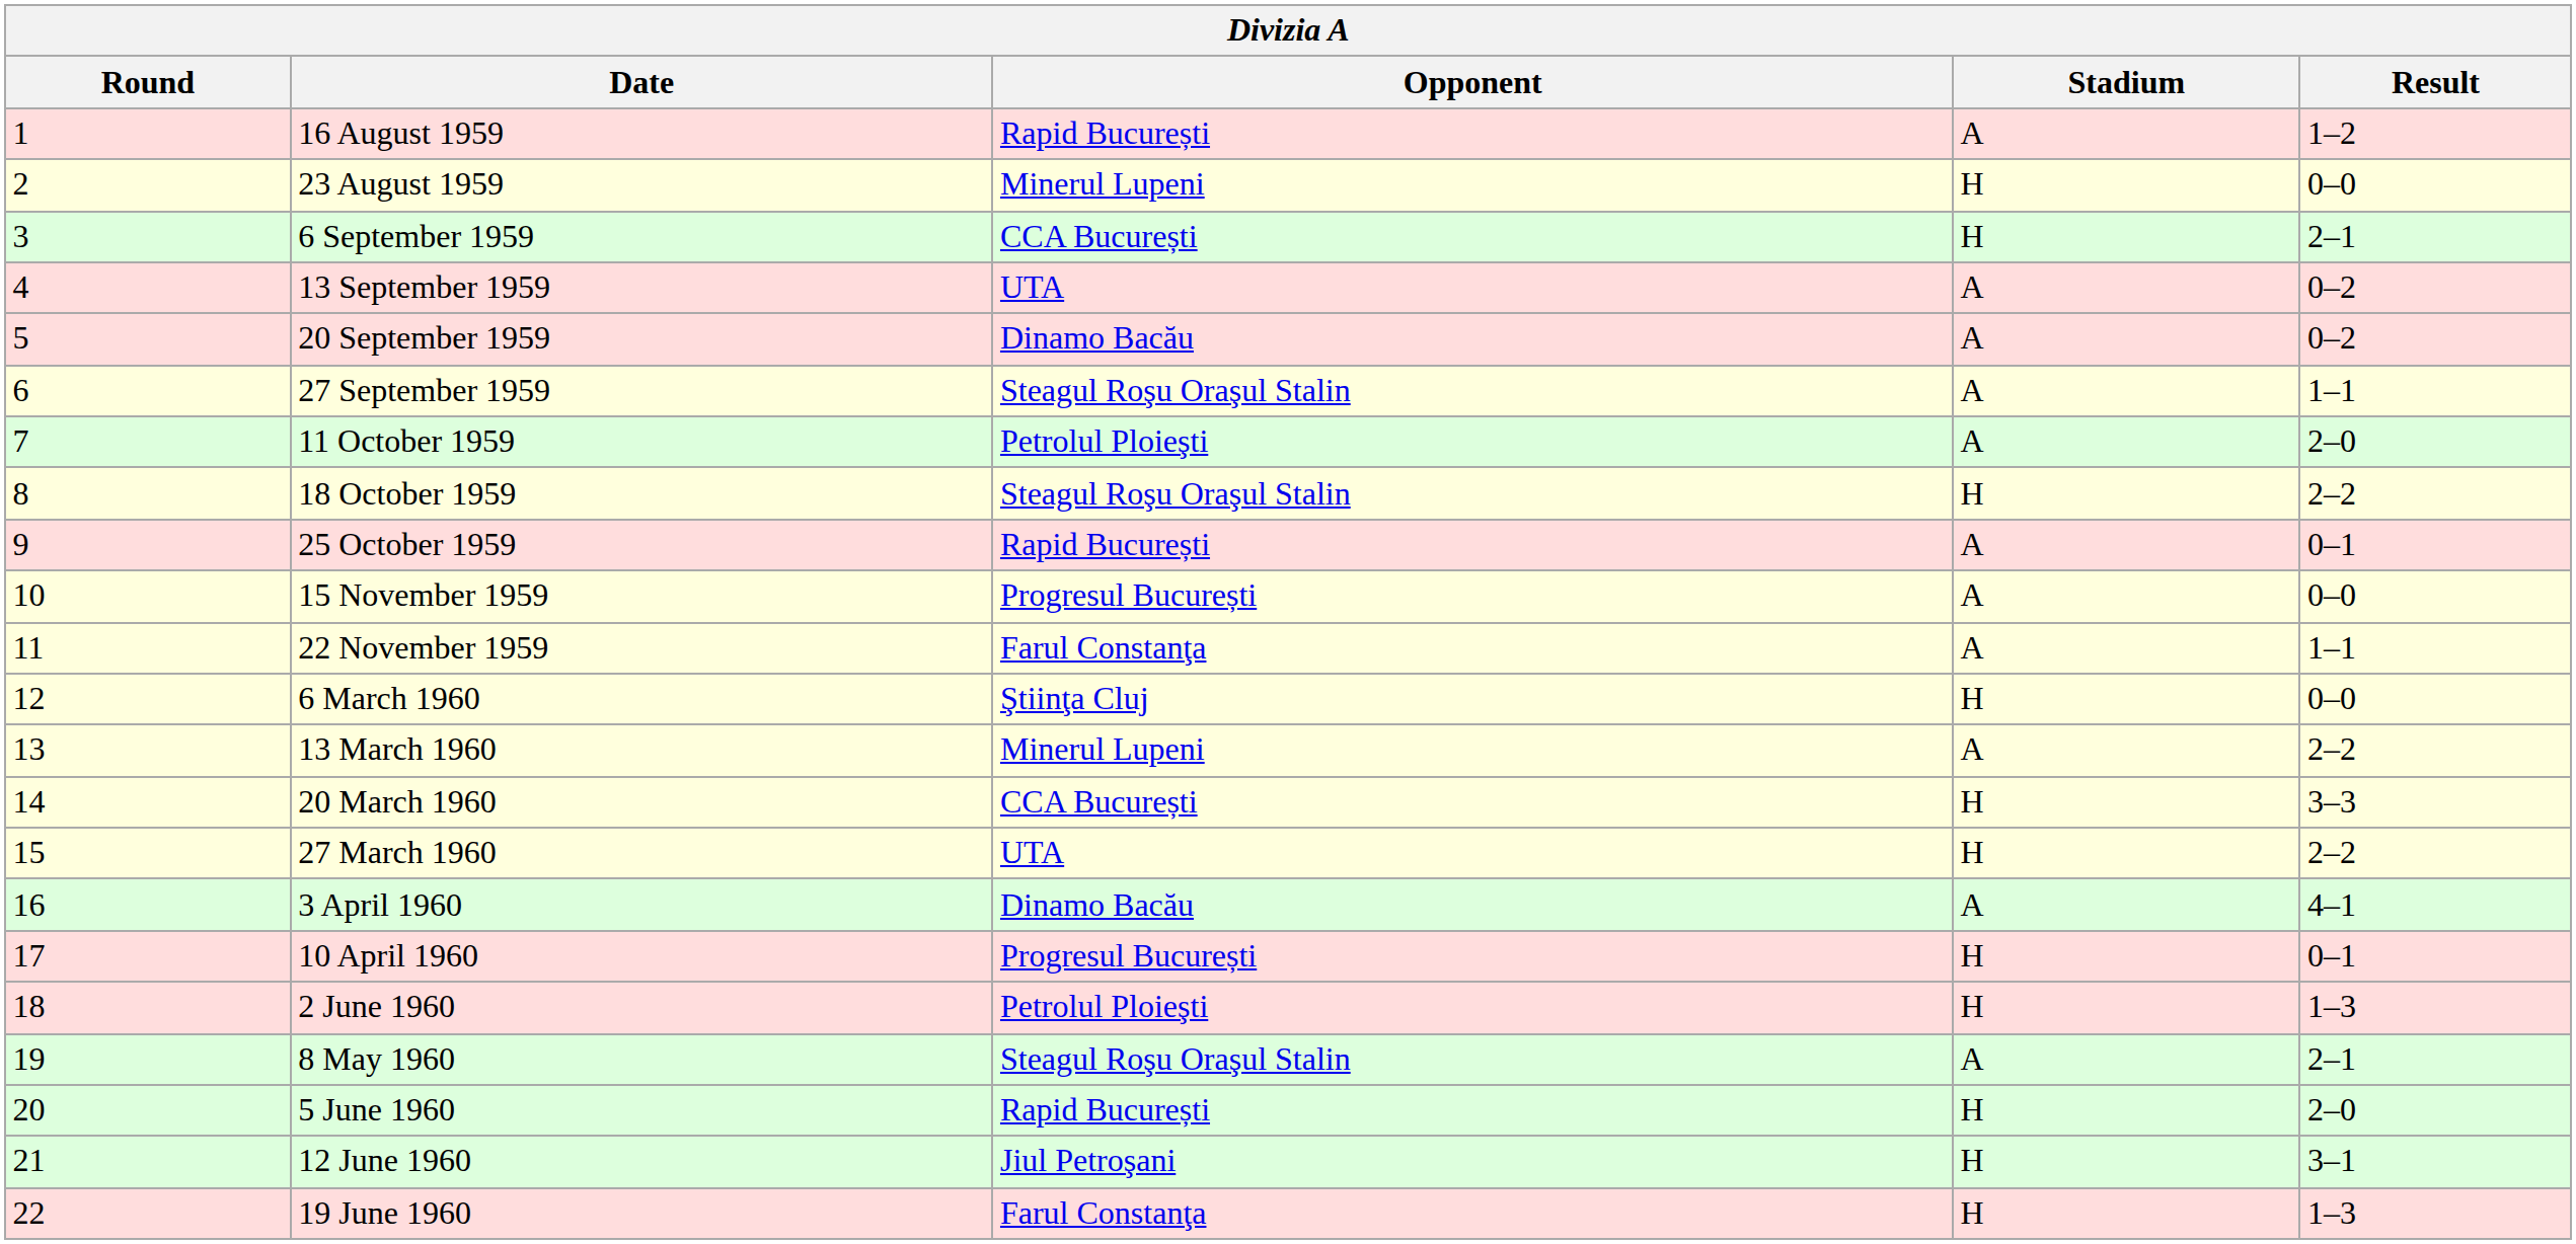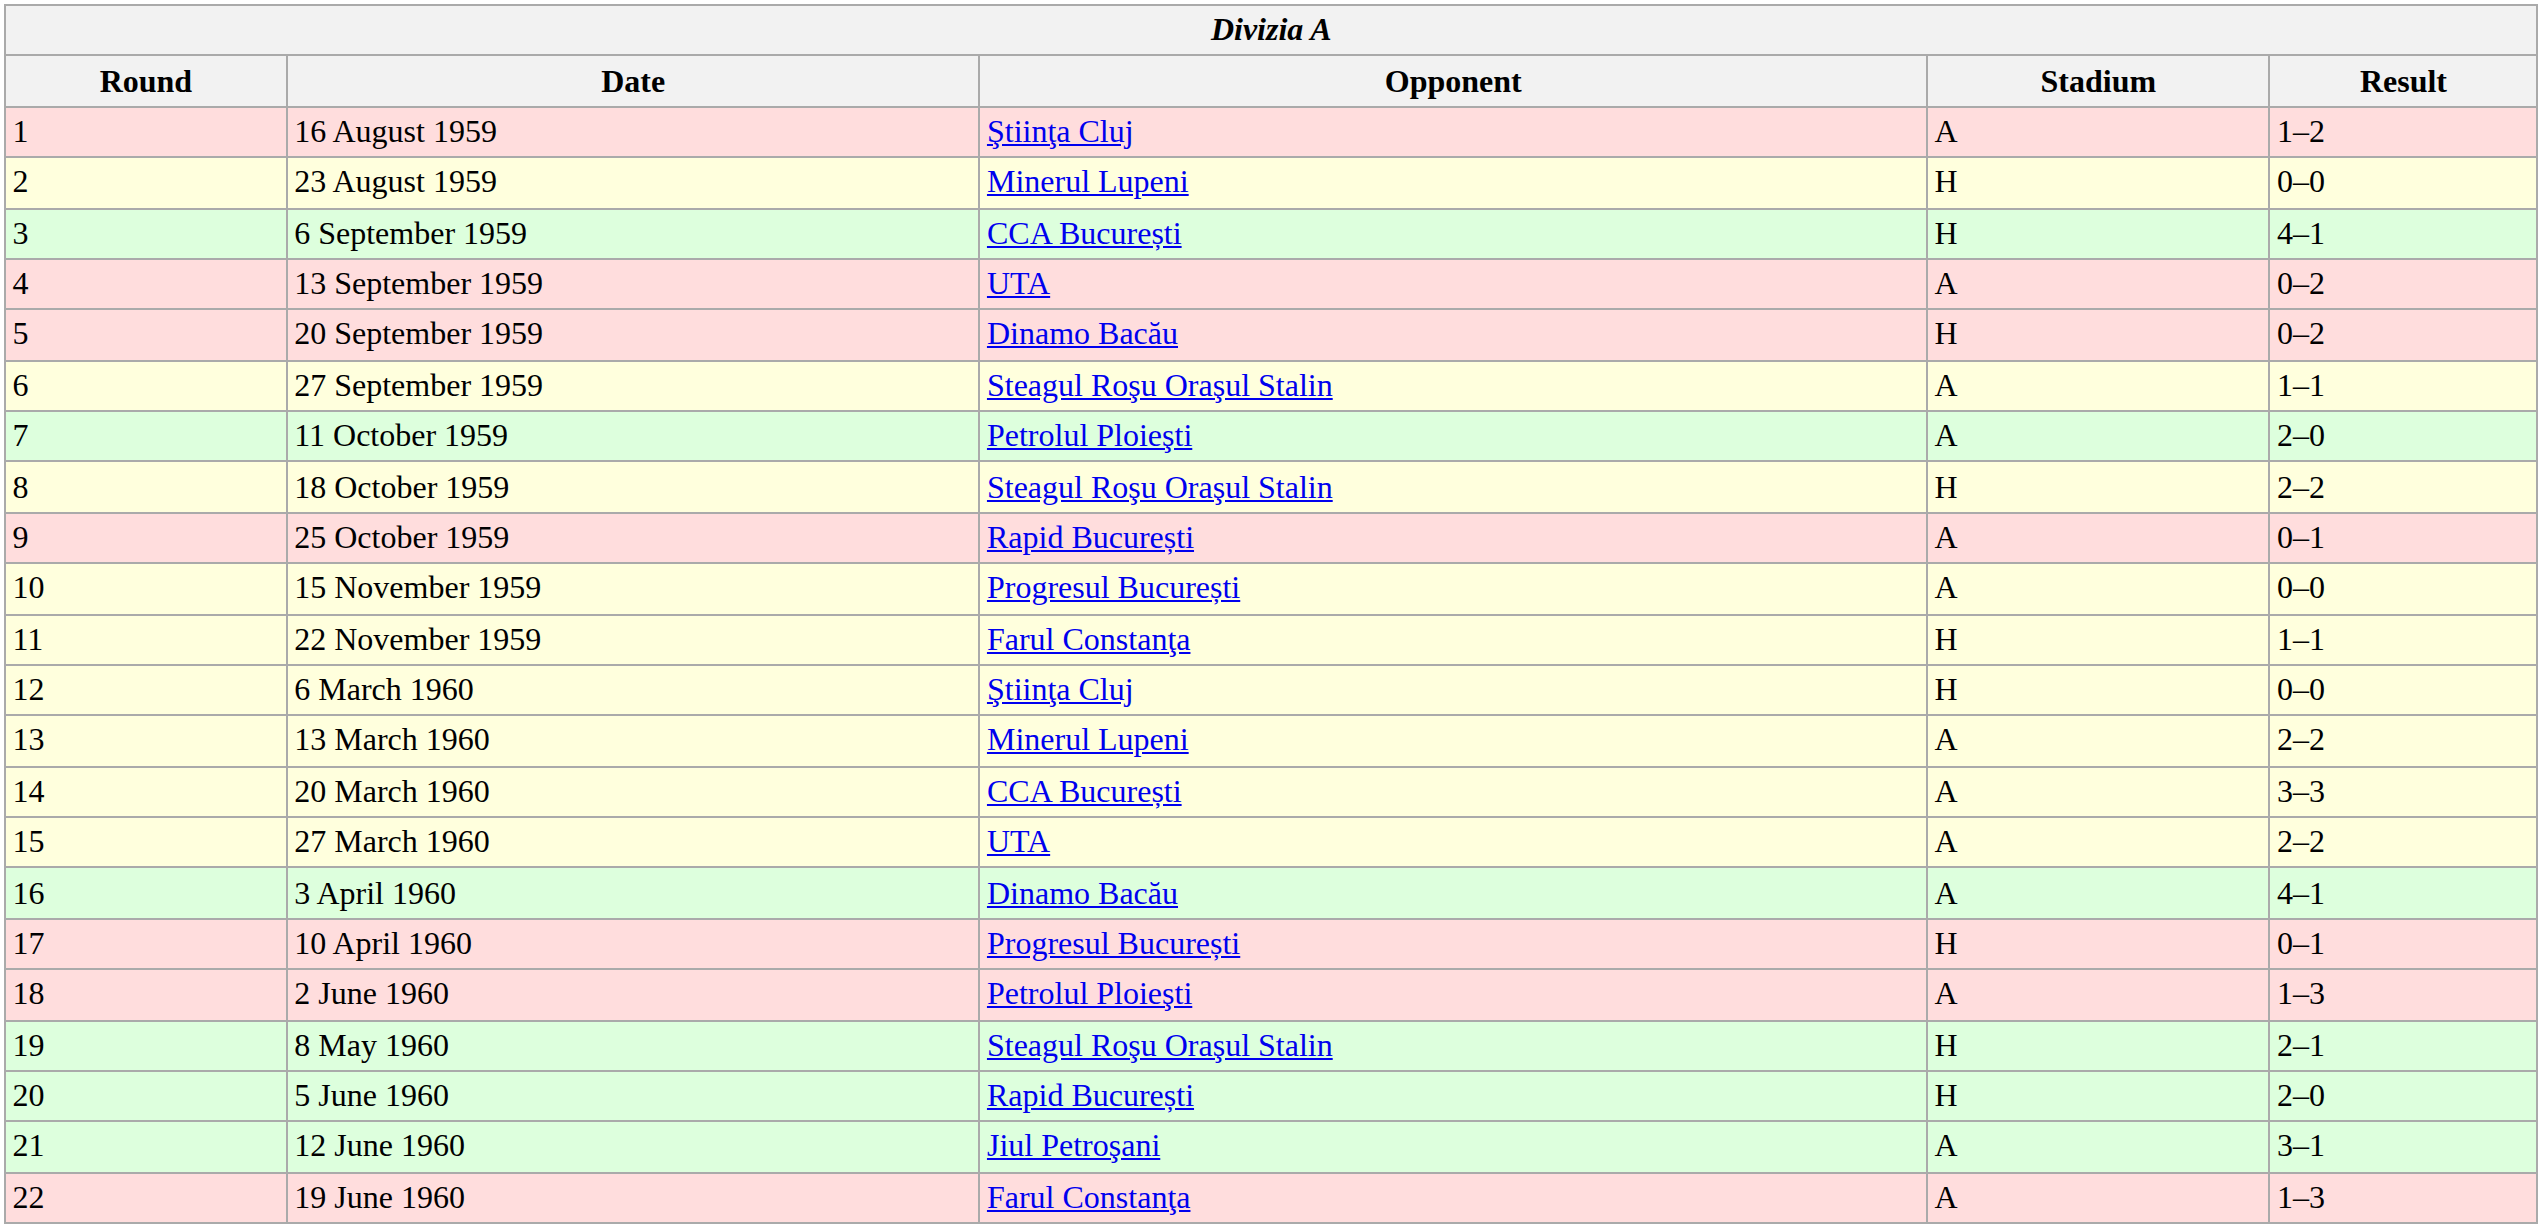16 August 1959 | Opponent: Rapid București -> Ştiinţa Cluj
6 September 1959 | Result: 2–1 -> 4–1
20 September 1959 | Stadium: A -> H
22 November 1959 | Stadium: A -> H
20 March 1960 | Stadium: H -> A
27 March 1960 | Stadium: H -> A
2 June 1960 | Stadium: H -> A
8 May 1960 | Stadium: A -> H
12 June 1960 | Stadium: H -> A
19 June 1960 | Stadium: H -> A
